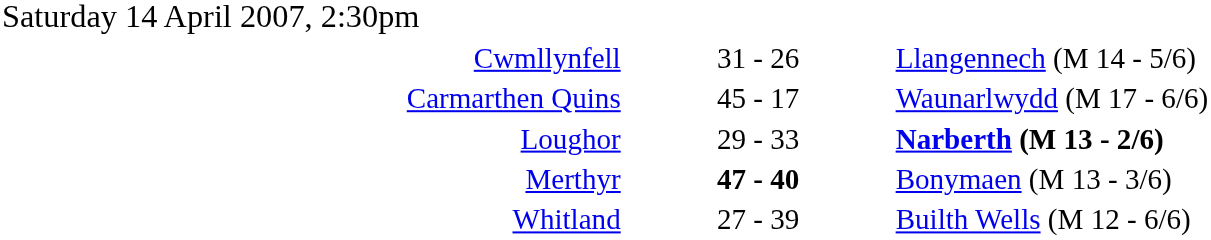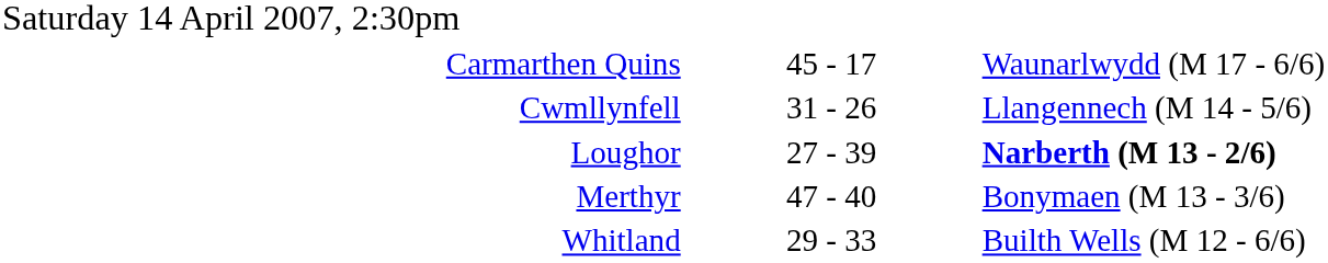rows swapped: Carmarthen Quins <-> Cwmllynfell
Loughor | column 2: 29 - 33 -> 27 - 39
Merthyr | column 2: bold -> normal
Whitland | column 2: 27 - 39 -> 29 - 33
